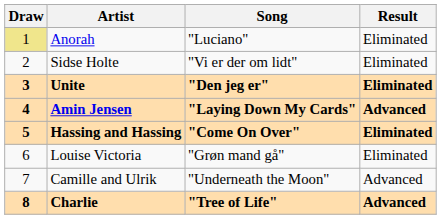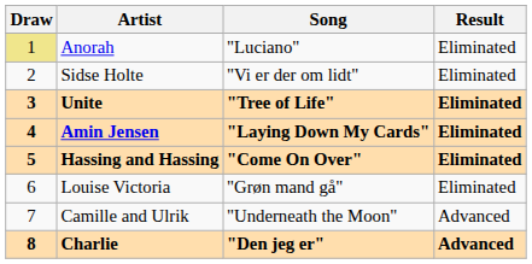Unite | Song: "Den jeg er" -> "Tree of Life"
Amin Jensen | Result: Advanced -> Eliminated
Charlie | Song: "Tree of Life" -> "Den jeg er"
